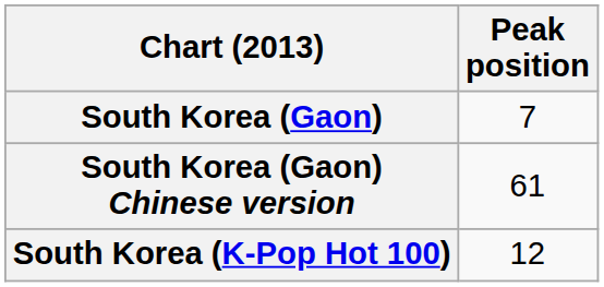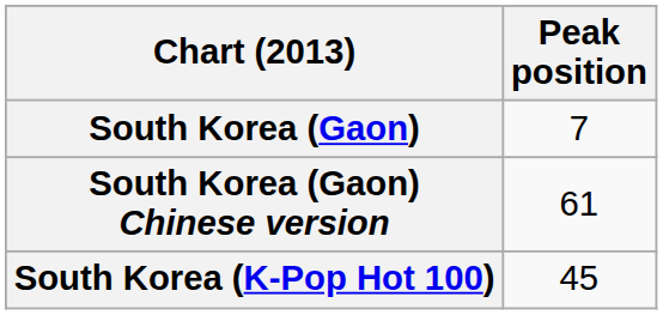South Korea (K-Pop Hot 100) | Peak position: 12 -> 45
